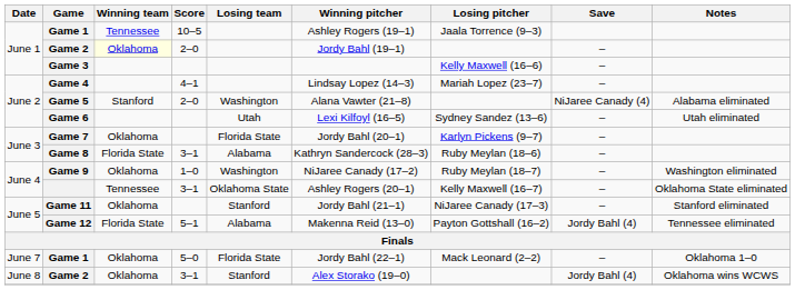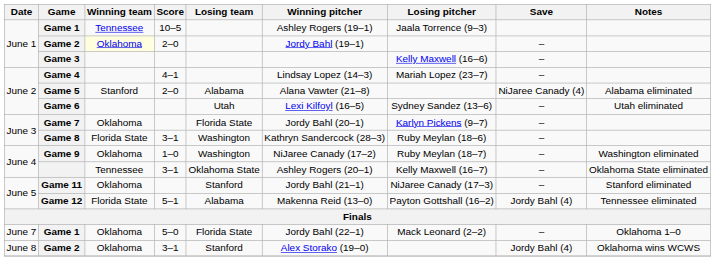Game 5 | Losing team: Washington -> Alabama
Game 8 | Losing team: Alabama -> Washington
